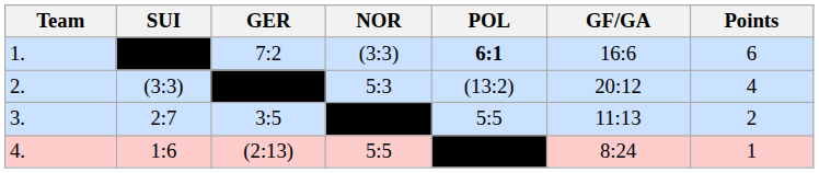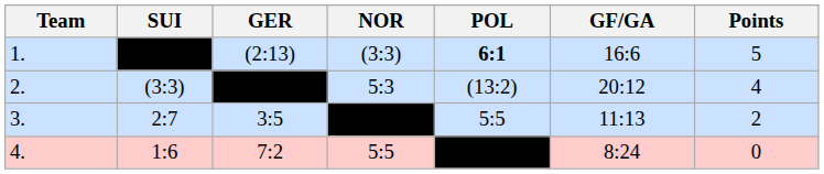1. | GER: 7:2 -> (2:13)
1. | Points: 6 -> 5
4. | GER: (2:13) -> 7:2
4. | Points: 1 -> 0
